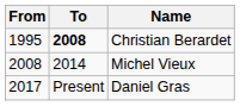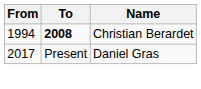Christian Berardet | From: 1995 -> 1994
- row: 2008 | 2014 | Michel Vieux
